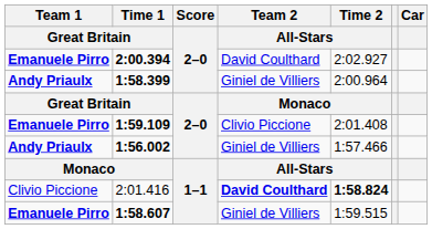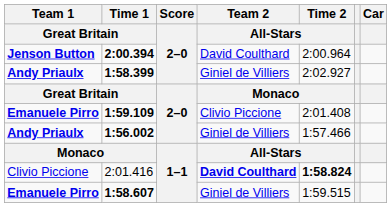2:00.394 | Team 1 / Great Britain: Emanuele Pirro -> Jenson Button
2:00.394 | Time 2 / All-Stars: 2:02.927 -> 2:00.964
1:58.399 | Time 2 / All-Stars: 2:00.964 -> 2:02.927
